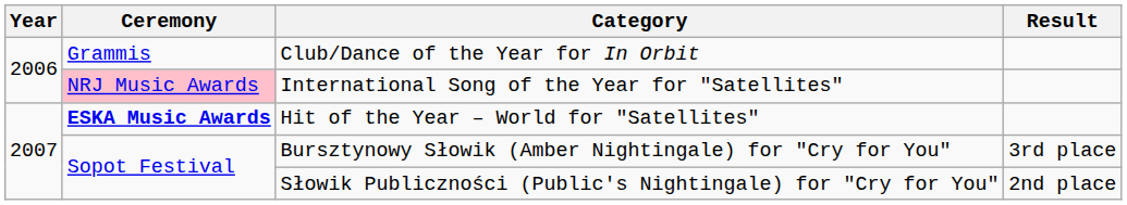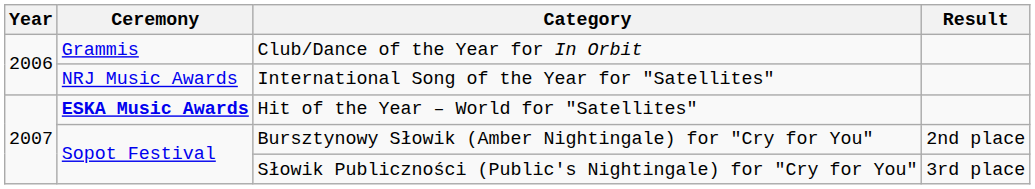International Song of the Year for "Satellites" | Ceremony: pink background -> no background
Bursztynowy Słowik (Amber Nightingale) for "Cry for You" | Result: 3rd place -> 2nd place
Słowik Publiczności (Public's Nightingale) for "Cry for You" | Result: 2nd place -> 3rd place
